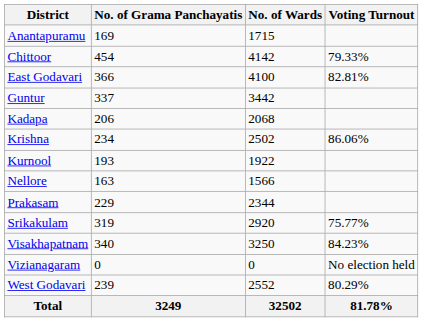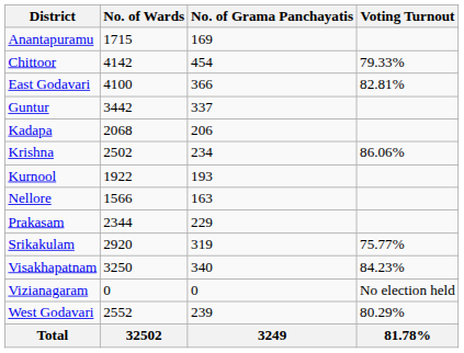columns swapped: No. of Grama Panchayatis <-> No. of Wards
